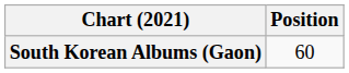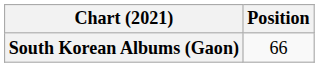South Korean Albums (Gaon) | Position: 60 -> 66
